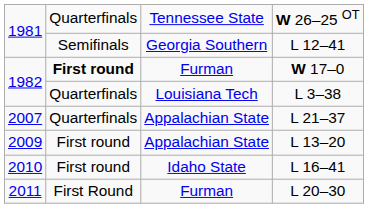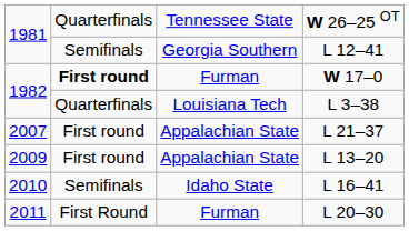L 21–37 | column 2: Quarterfinals -> First round
L 16–41 | column 2: First round -> Semifinals
